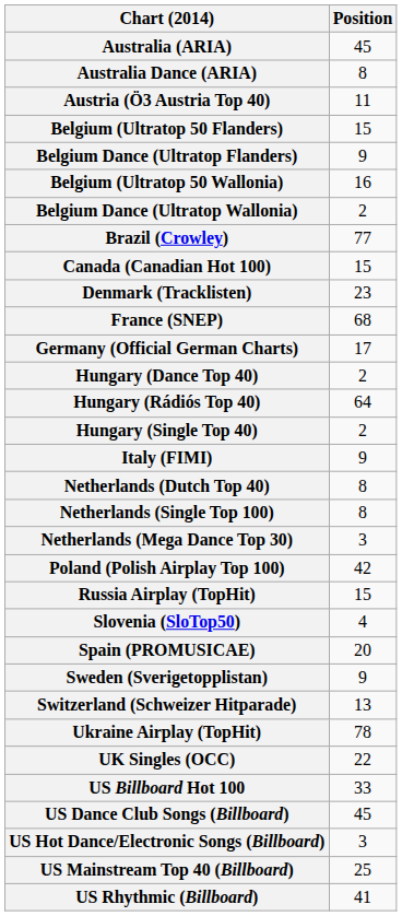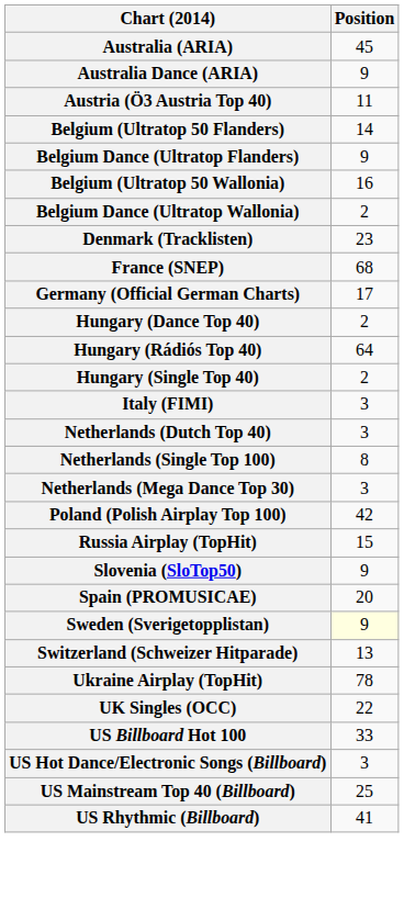Australia Dance (ARIA) | Position: 8 -> 9
Belgium (Ultratop 50 Flanders) | Position: 15 -> 14
- row: Brazil (Crowley) | 77
- row: Canada (Canadian Hot 100) | 15
Italy (FIMI) | Position: 9 -> 3
Netherlands (Dutch Top 40) | Position: 8 -> 3
Slovenia (SloTop50) | Position: 4 -> 9
Sweden (Sverigetopplistan) | Position: no background -> lightyellow background
- row: US Dance Club Songs (Billboard) | 45
